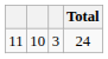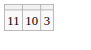- column: Total | 24
